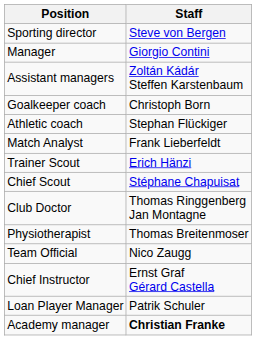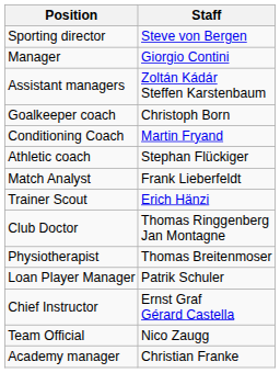+ row: Conditioning Coach | Martin Fryand
- row: Chief Scout | Stéphane Chapuisat
rows swapped: Team Official <-> Loan Player Manager
Academy manager | Staff: bold -> normal
